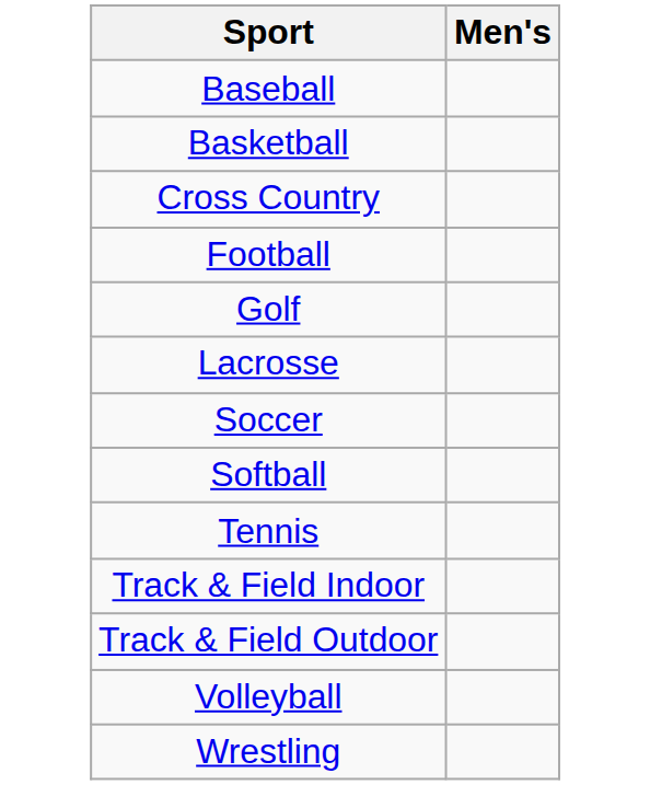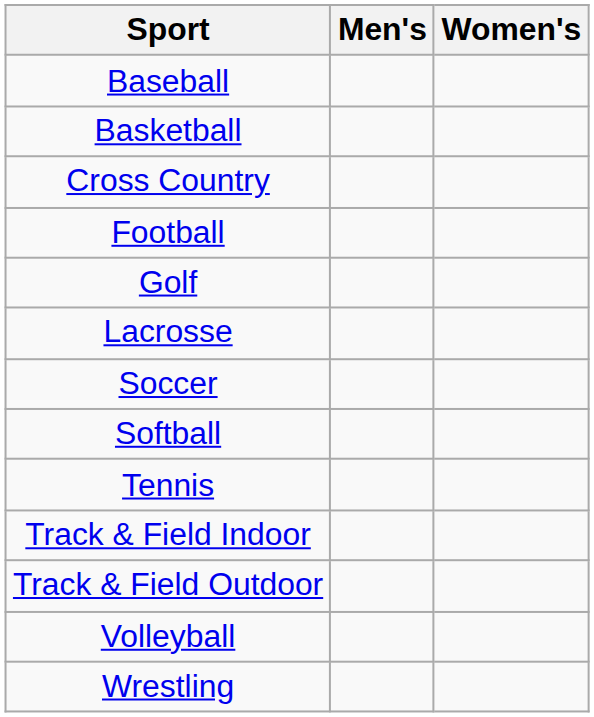+ column: Women's
